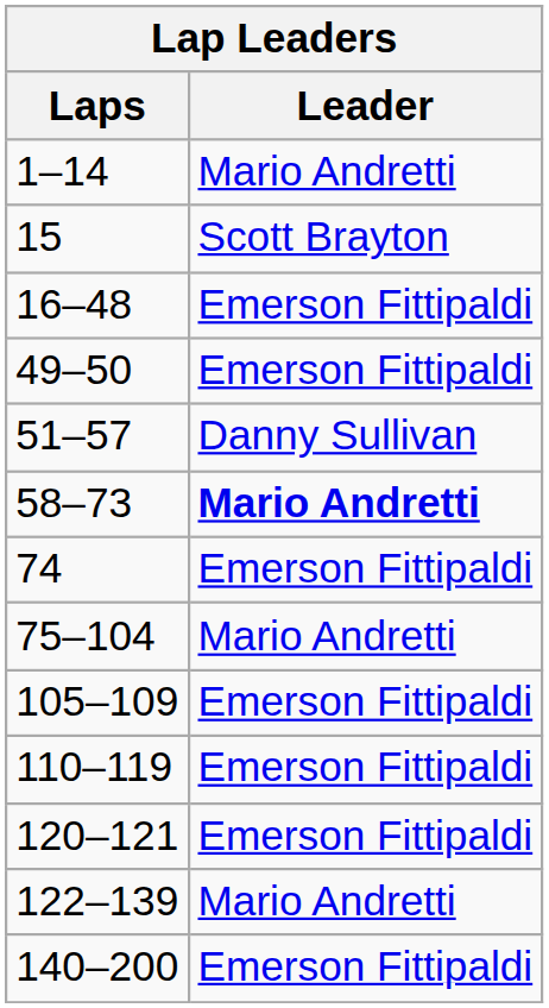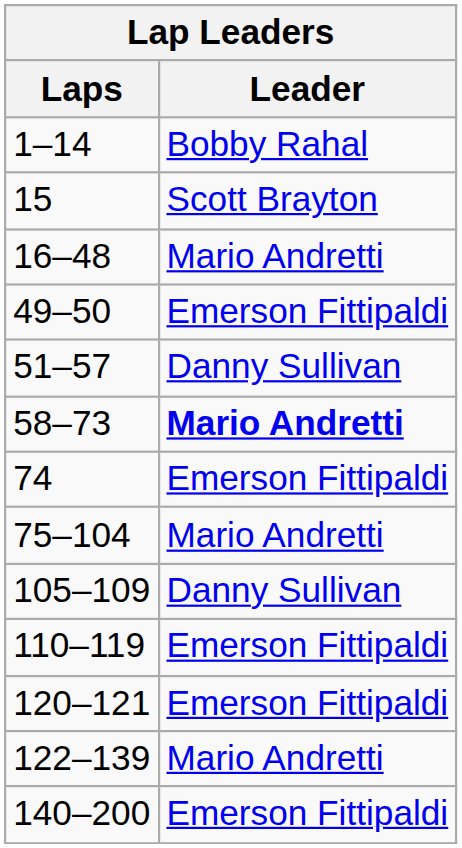1–14 | Leader: Mario Andretti -> Bobby Rahal
16–48 | Leader: Emerson Fittipaldi -> Mario Andretti
105–109 | Leader: Emerson Fittipaldi -> Danny Sullivan
